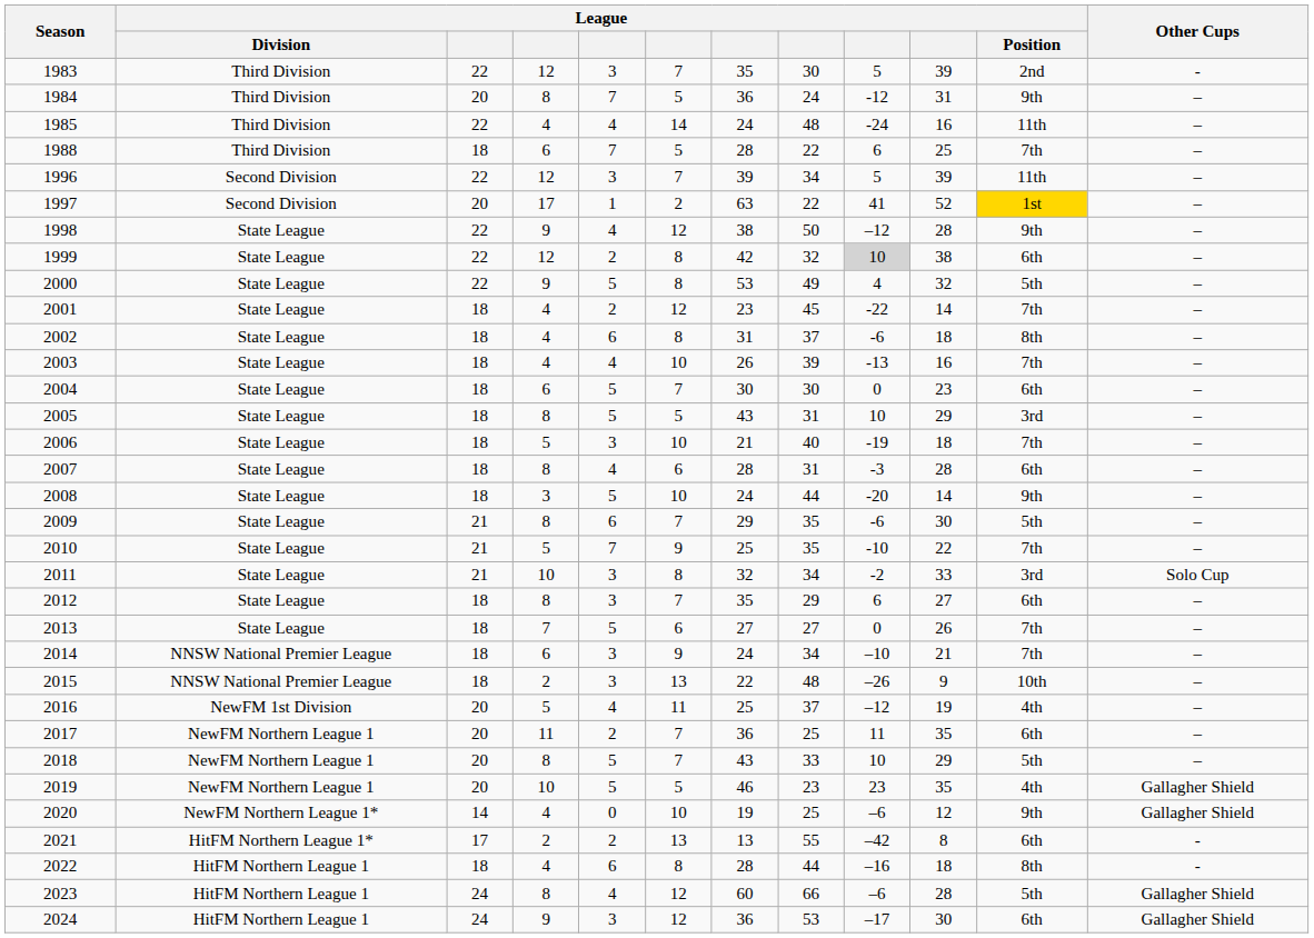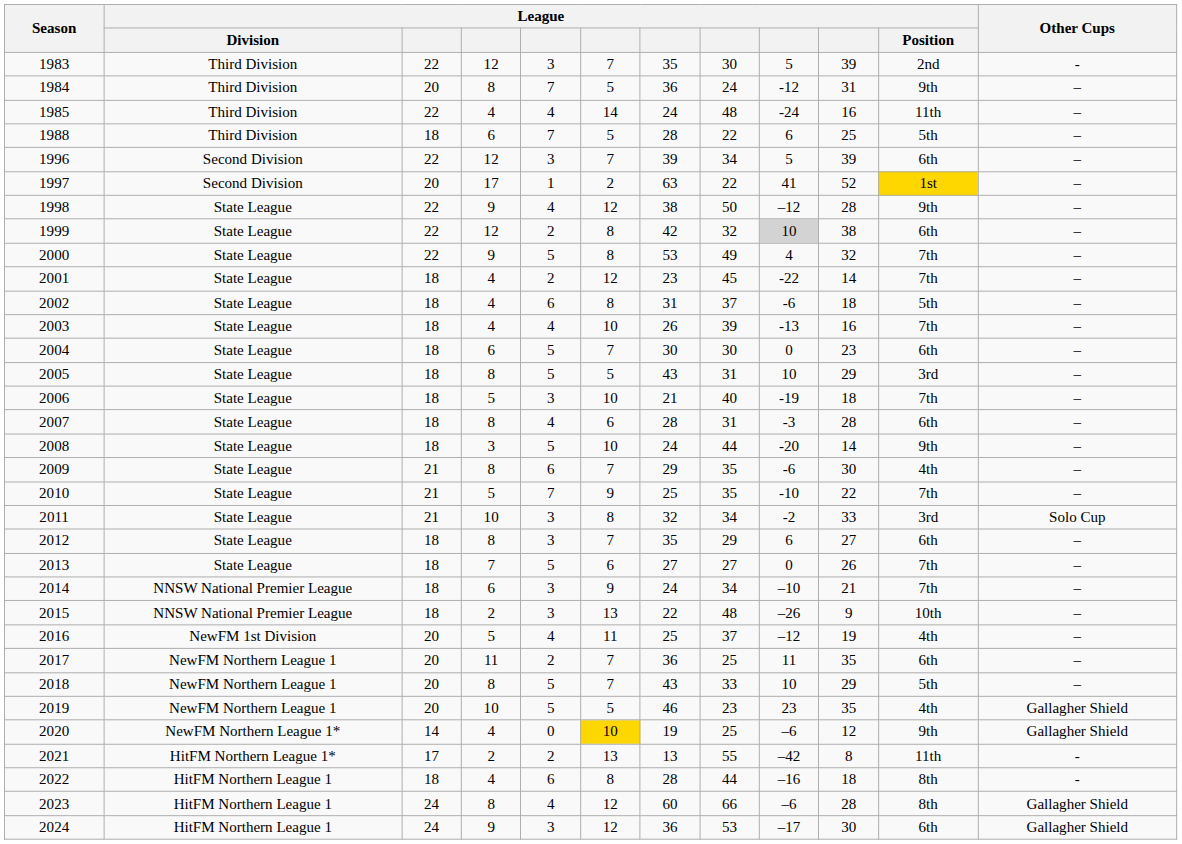1988 | League / Position: 7th -> 5th
1996 | League / Position: 11th -> 6th
2000 | League / Position: 5th -> 7th
2002 | League / Position: 8th -> 5th
2009 | League / Position: 5th -> 4th
2020 | column 6: no background -> gold background
2021 | League / Position: 6th -> 11th
2023 | League / Position: 5th -> 8th
